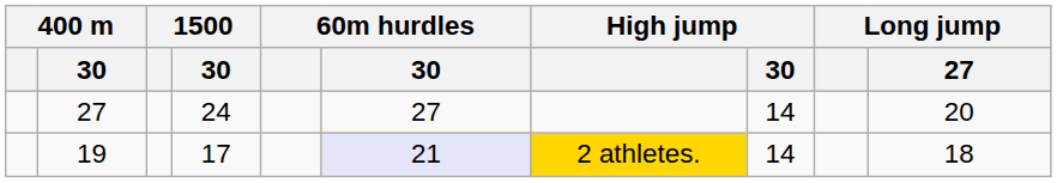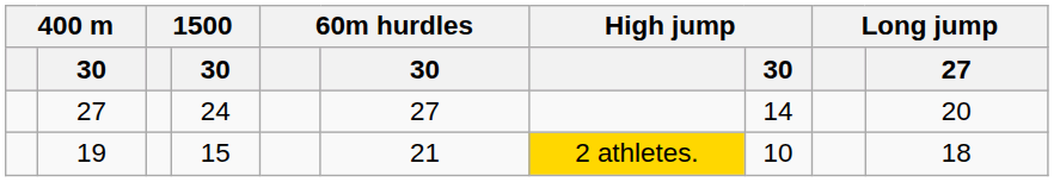19 | 1500 / 30: 17 -> 15
19 | 60m hurdles / 30: lavender background -> no background
19 | High jump / 30: 14 -> 10
